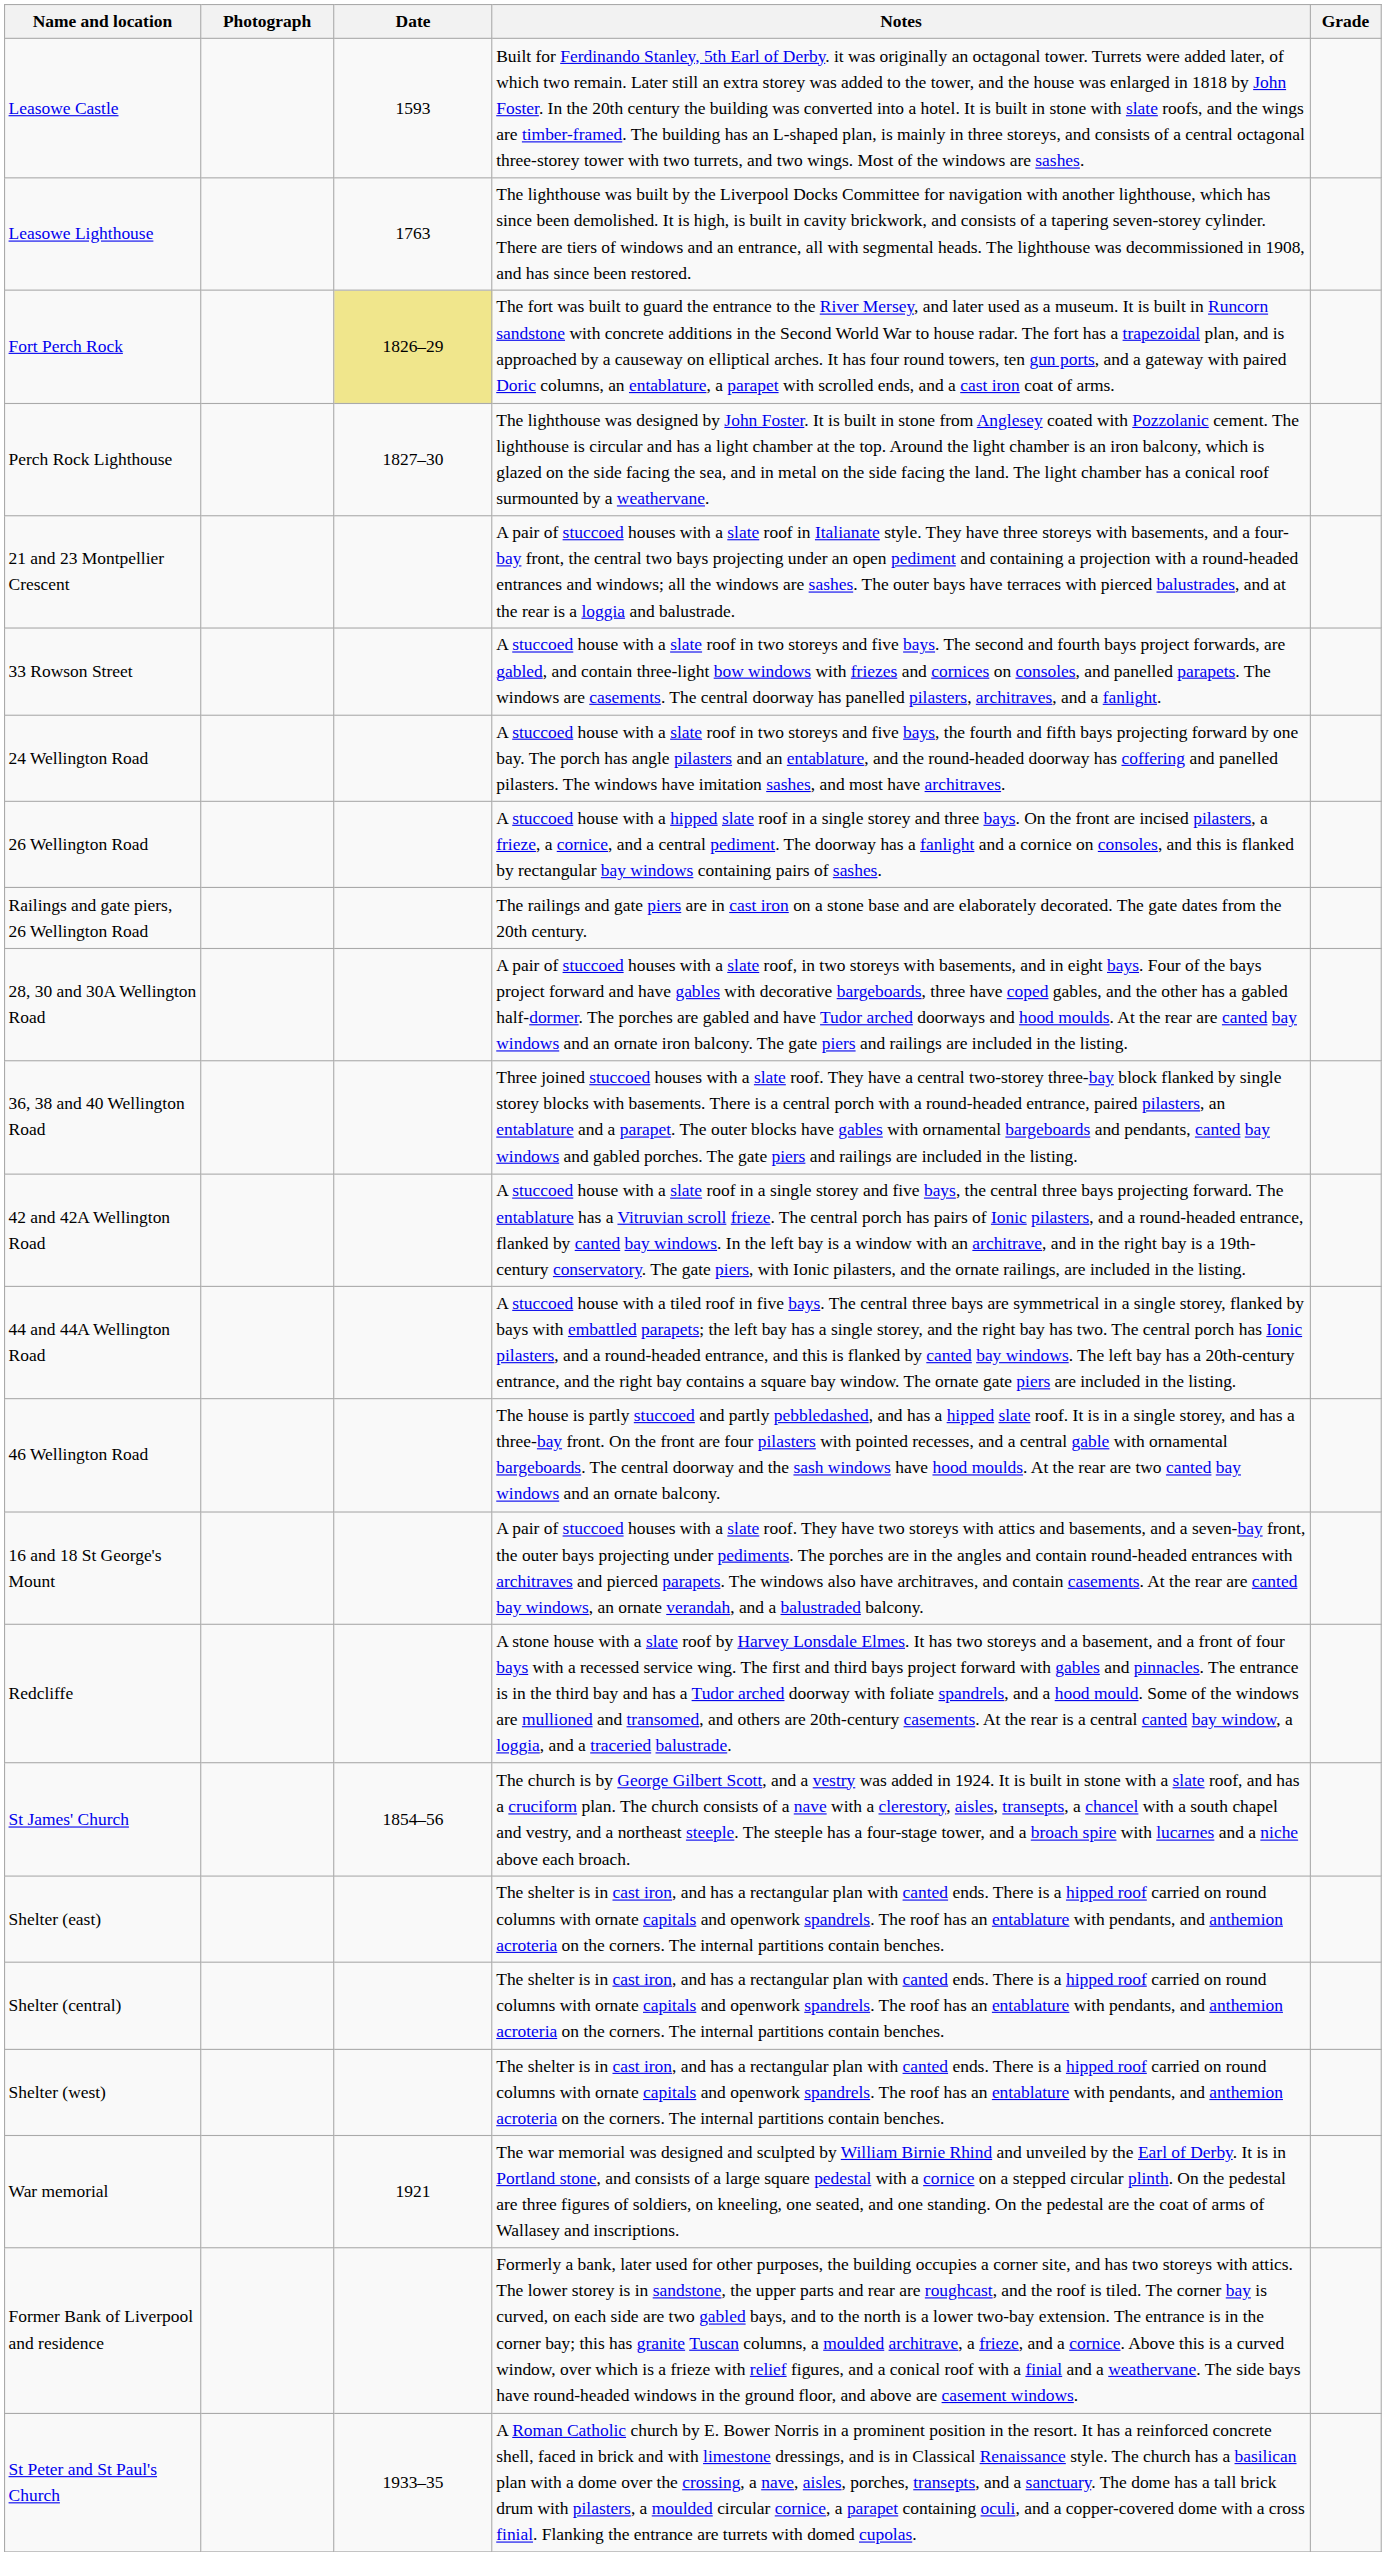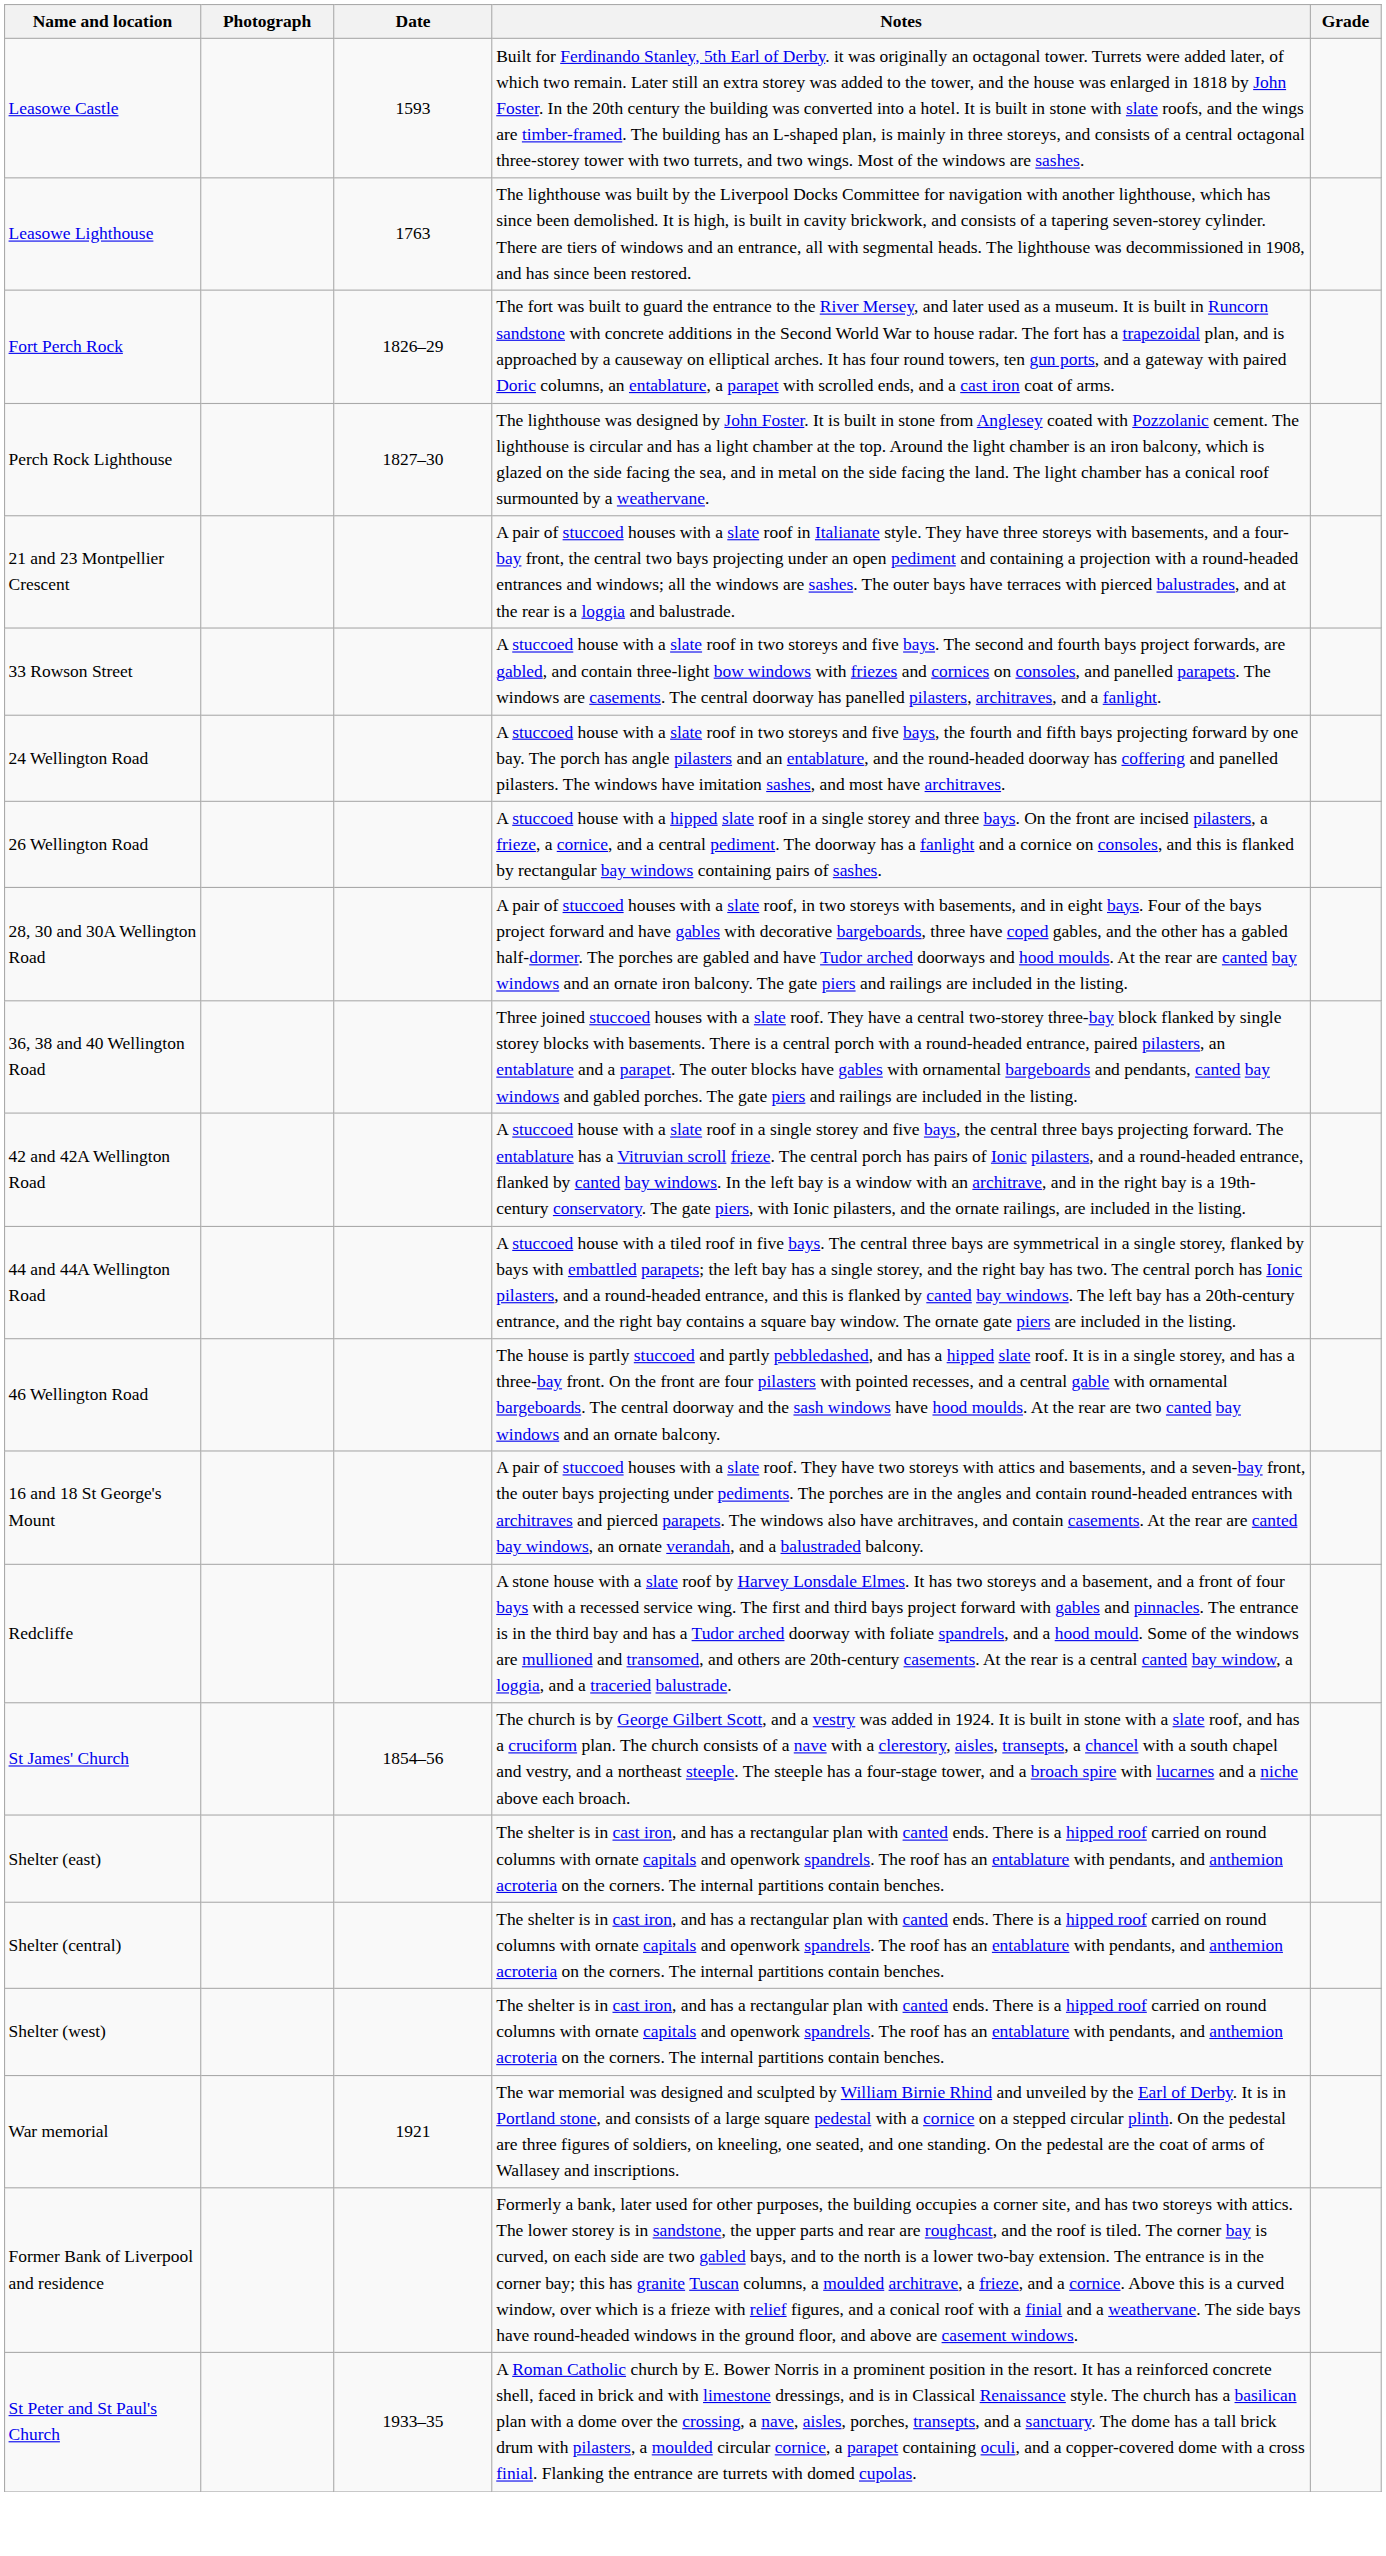Fort Perch Rock | Date: khaki background -> no background
- row: Railings and gate piers, 26 Wellington Road | The railings and gate piers are in cast iron on a stone base and are elaborately decorated. The gate dates from the 20th century.
